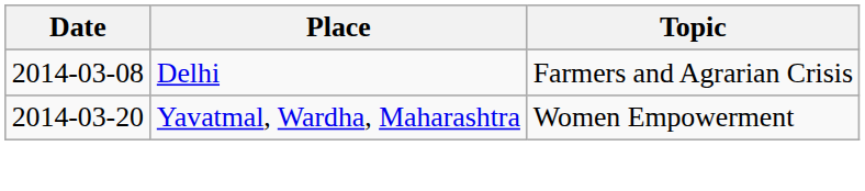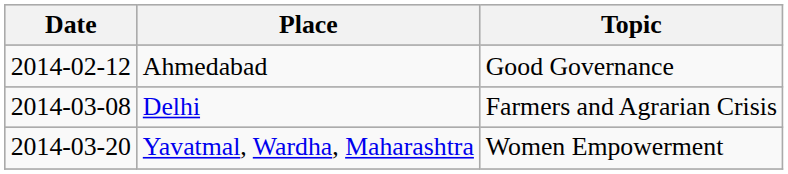+ row: 2014-02-12 | Ahmedabad | Good Governance
